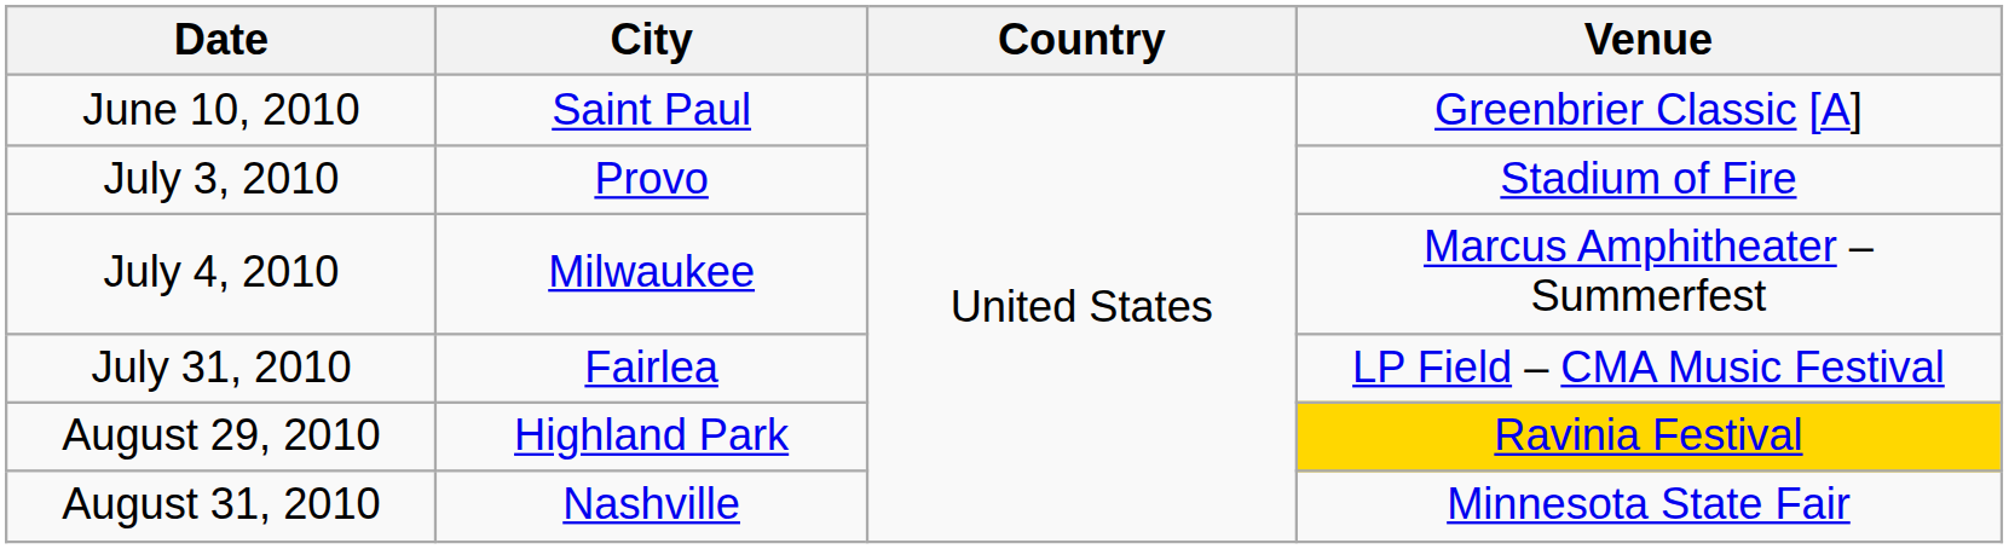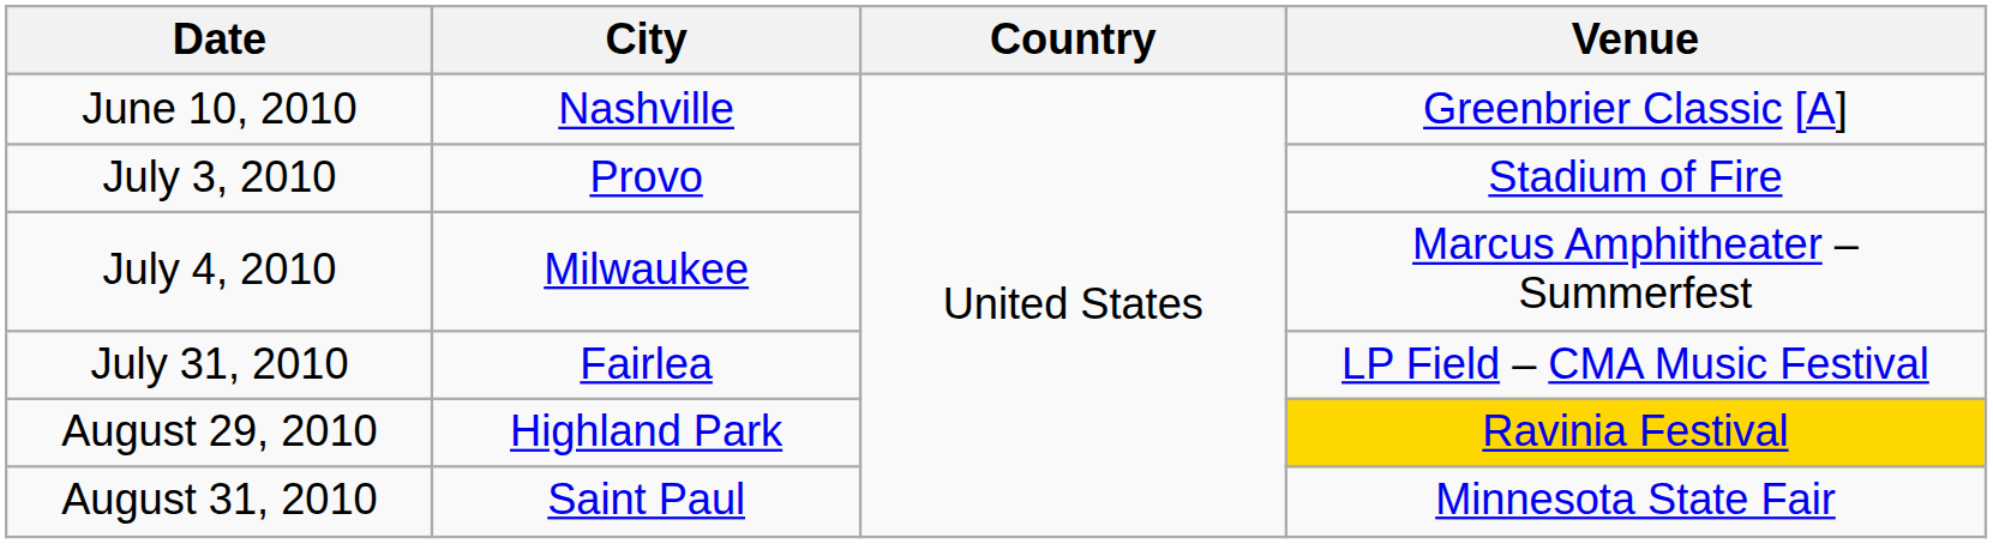June 10, 2010 | City: Saint Paul -> Nashville
August 31, 2010 | City: Nashville -> Saint Paul
